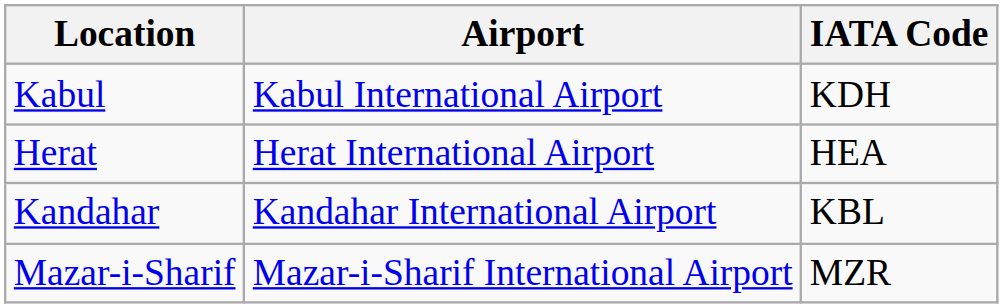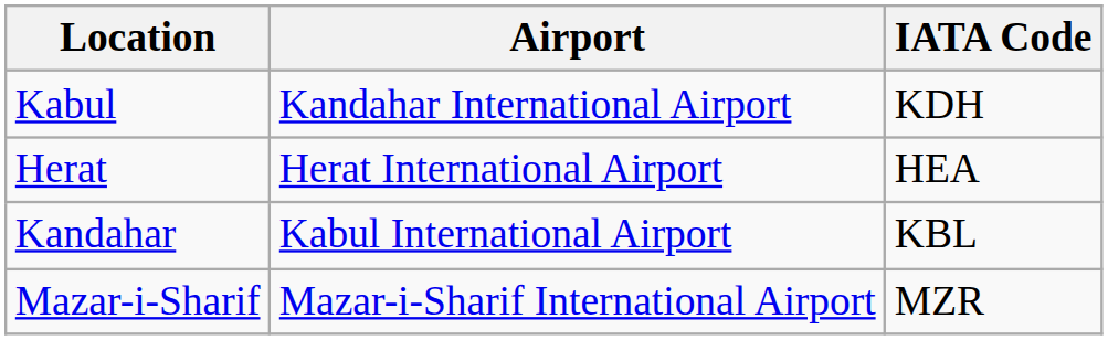Kabul | Airport: Kabul International Airport -> Kandahar International Airport
Kandahar | Airport: Kandahar International Airport -> Kabul International Airport
